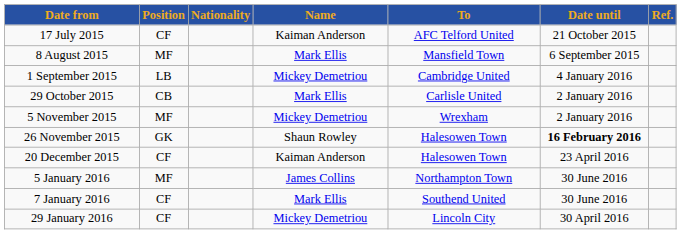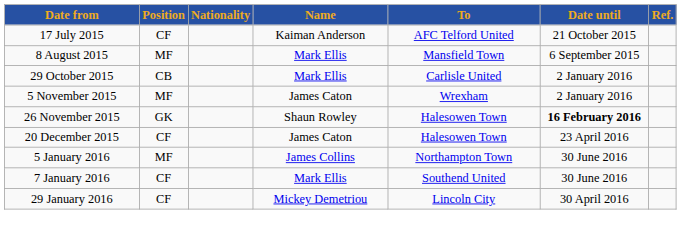- row: 1 September 2015 | LB | Mickey Demetriou | Cambridge United | 4 January 2016
5 November 2015 | Name: Mickey Demetriou -> James Caton
20 December 2015 | Name: Kaiman Anderson -> James Caton
